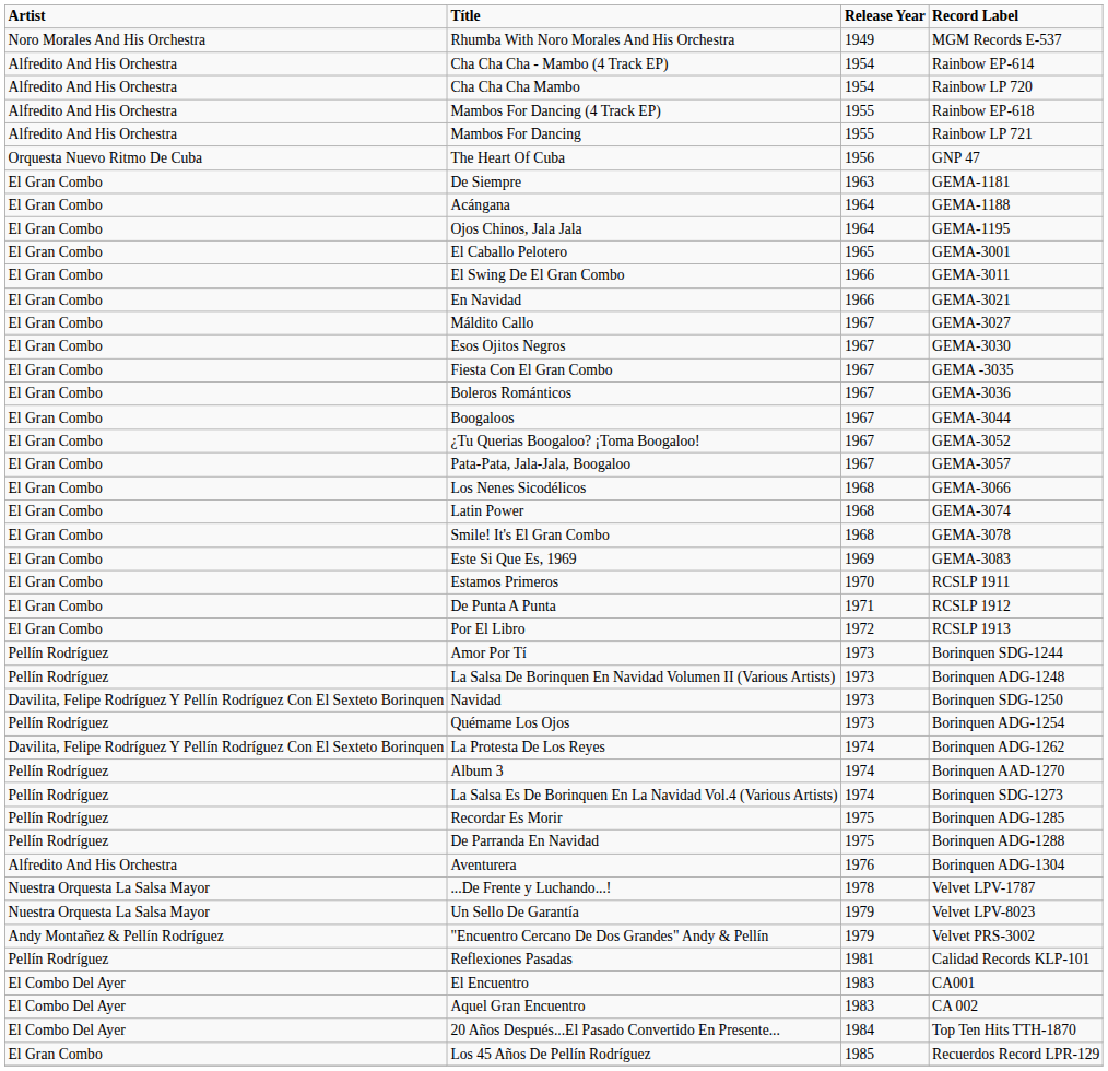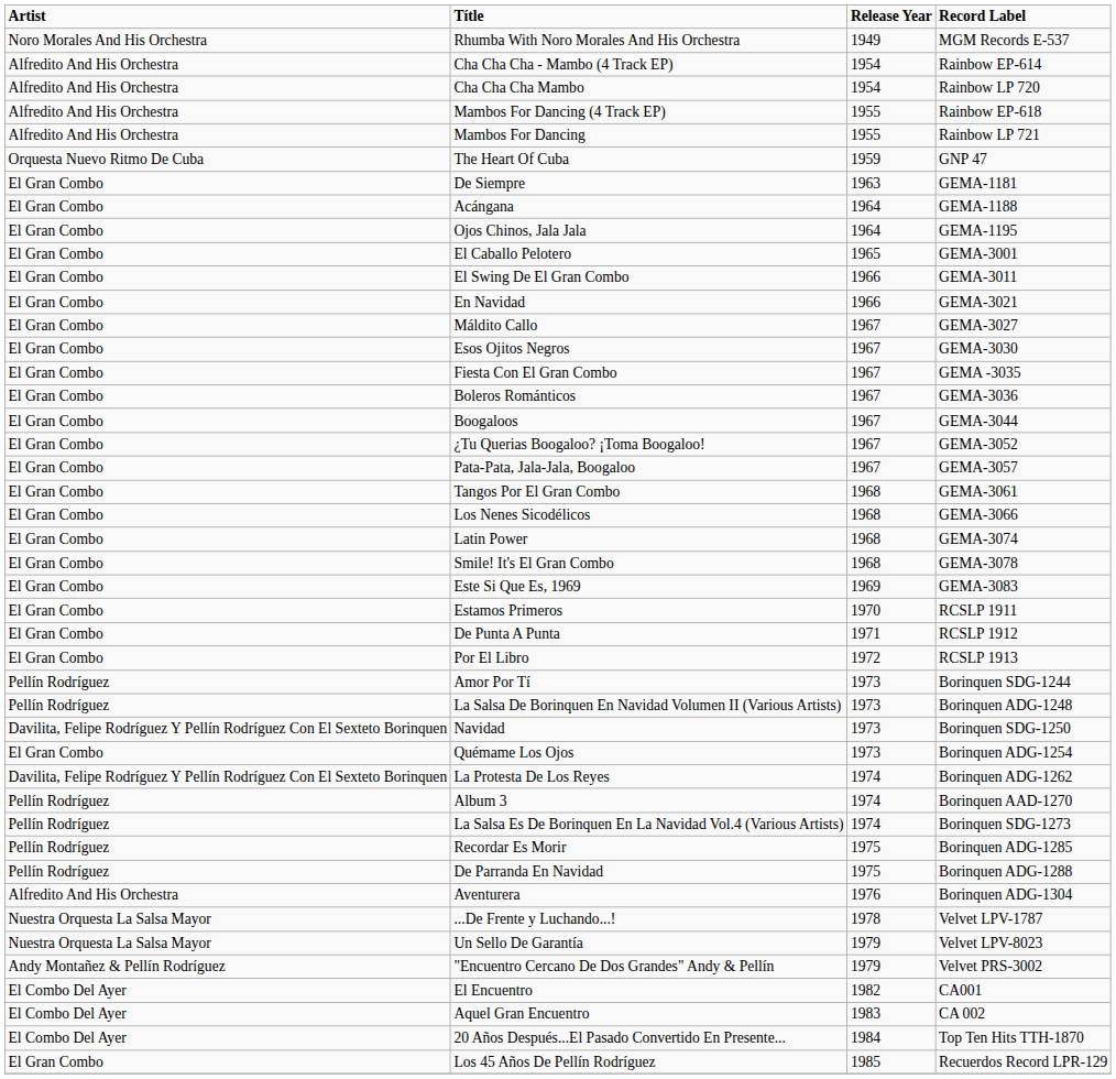The Heart Of Cuba | Release Year: 1956 -> 1959
+ row: El Gran Combo | Tangos Por El Gran Combo | 1968 | GEMA-3061
Quémame Los Ojos | Artist: Pellín Rodríguez -> El Gran Combo
- row: Pellín Rodríguez | Reflexiones Pasadas | 1981 | Calidad Records KLP-101
El Encuentro | Release Year: 1983 -> 1982
